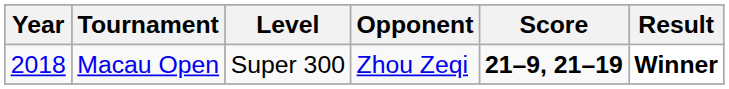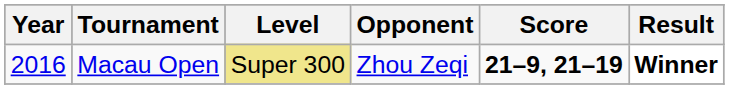Macau Open | Year: 2018 -> 2016
Macau Open | Level: no background -> khaki background
